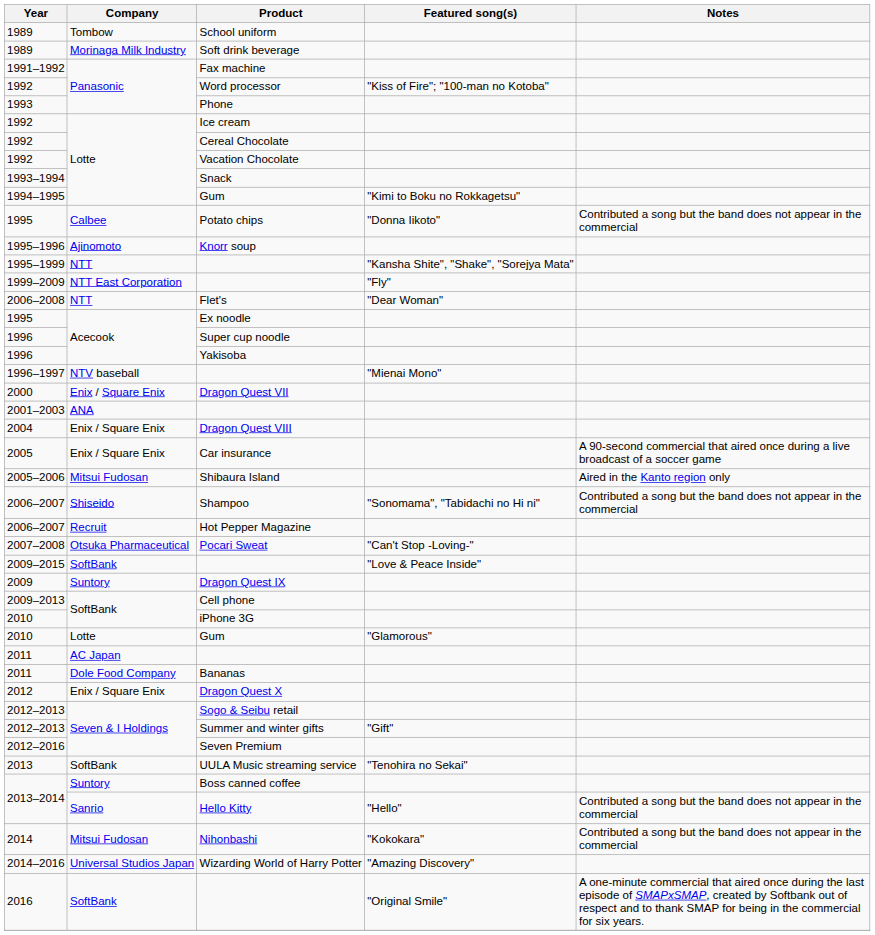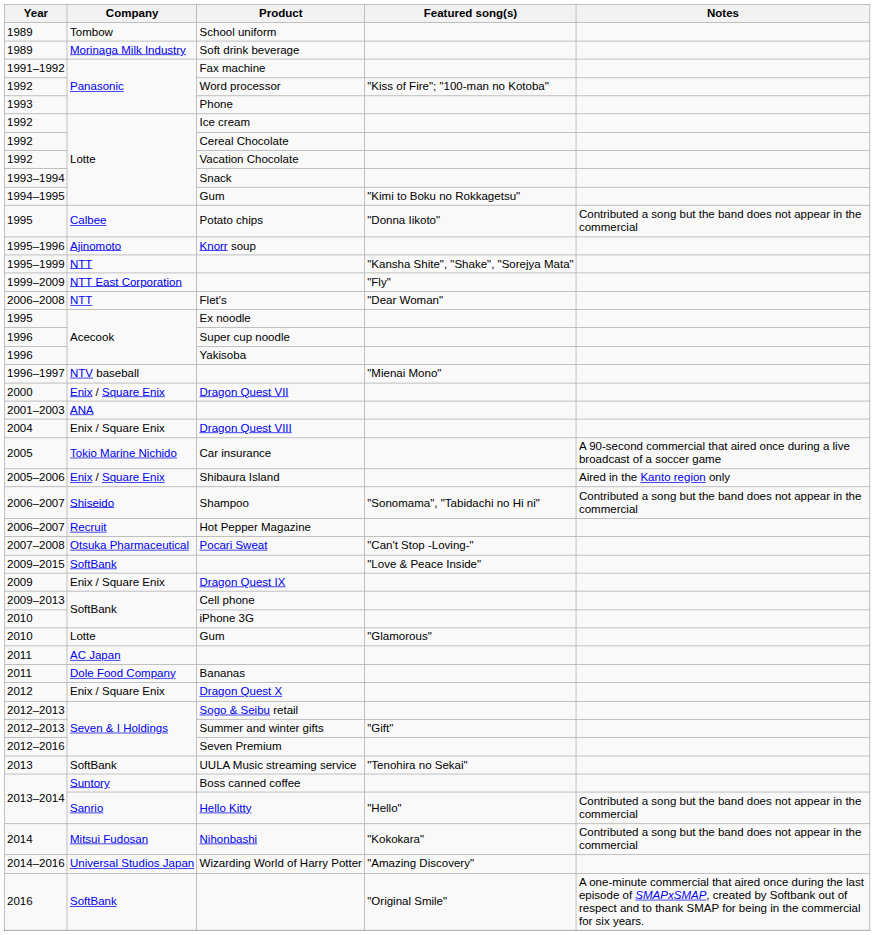Car insurance | Company: Enix / Square Enix -> Tokio Marine Nichido
Shibaura Island | Company: Mitsui Fudosan -> Enix / Square Enix
Dragon Quest IX | Company: Suntory -> Enix / Square Enix
